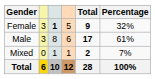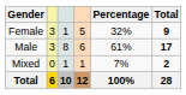columns swapped: Total <-> Percentage
Female | column 3: bold -> normal
